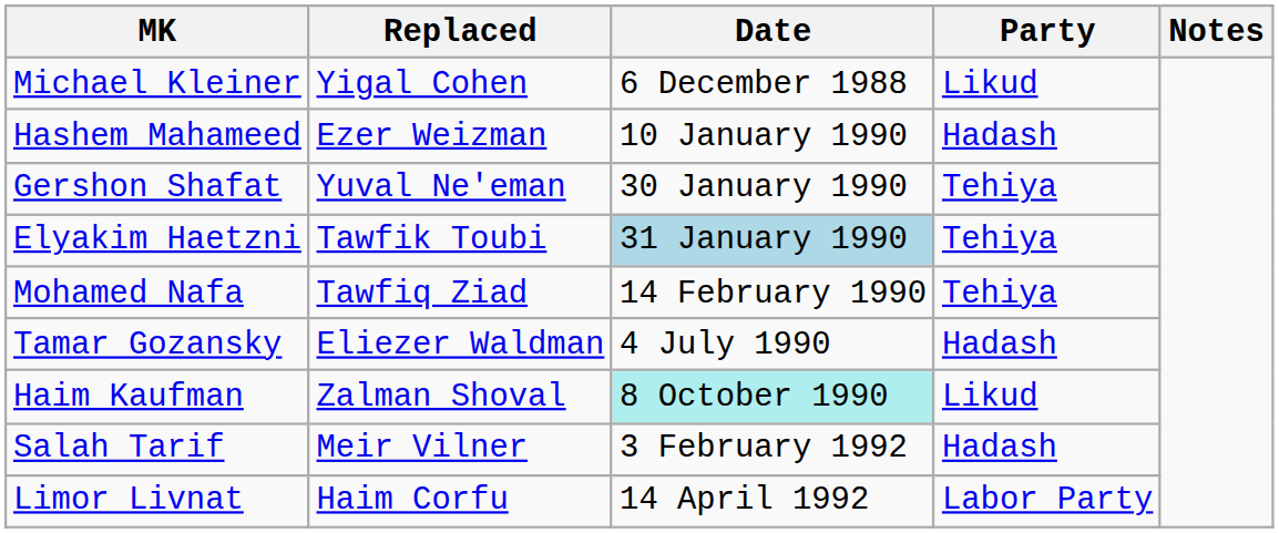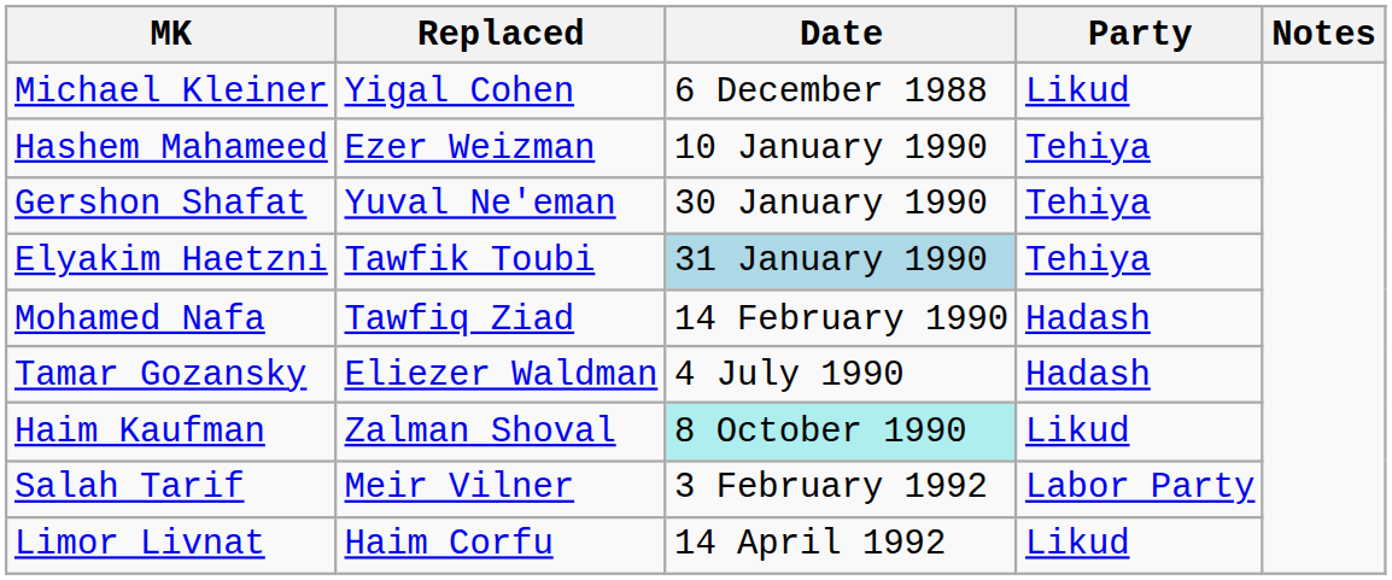Hashem Mahameed | Party: Hadash -> Tehiya
Mohamed Nafa | Party: Tehiya -> Hadash
Salah Tarif | Party: Hadash -> Labor Party
Limor Livnat | Party: Labor Party -> Likud
